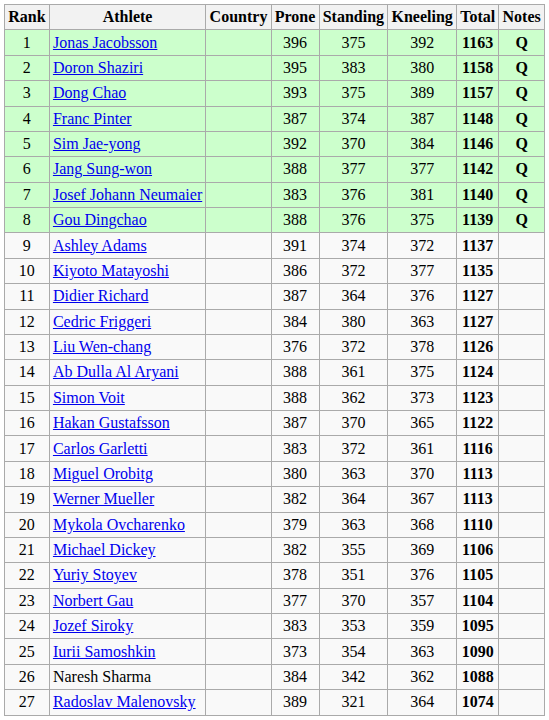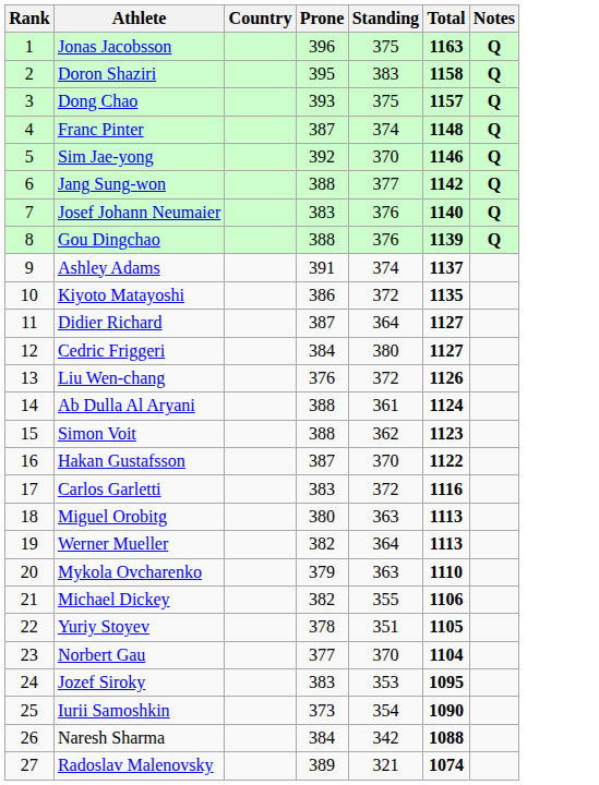- column: Kneeling | 392 | 380 | 389 | 387 | 384 | 377 | 381 | 375 | 372 | 377 | 376 | 363 | 378 | 375 | 373 | 365 | 361 | 370 | 367 | 368 | 369 | 376 | 357 | 359 | 363 | 362 | 364
